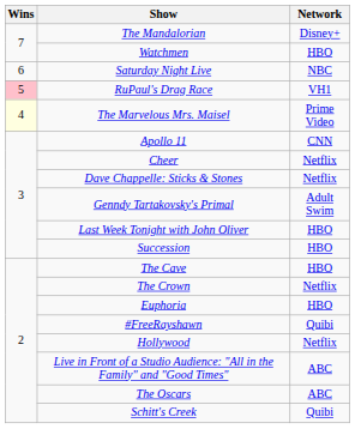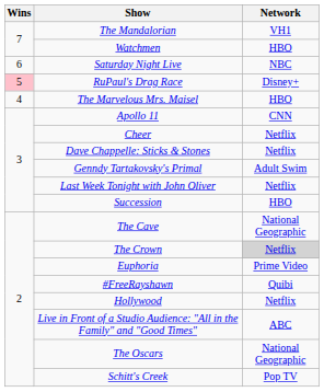The Mandalorian | Network: Disney+ -> VH1
RuPaul's Drag Race | Network: VH1 -> Disney+
The Marvelous Mrs. Maisel | Wins: lightyellow background -> no background
The Marvelous Mrs. Maisel | Network: Prime Video -> HBO
Last Week Tonight with John Oliver | Network: HBO -> Netflix
The Cave | Network: HBO -> National Geographic
The Crown | Network: no background -> lightgrey background
Euphoria | Network: HBO -> Prime Video
The Oscars | Network: ABC -> National Geographic
Schitt's Creek | Network: Quibi -> Pop TV
